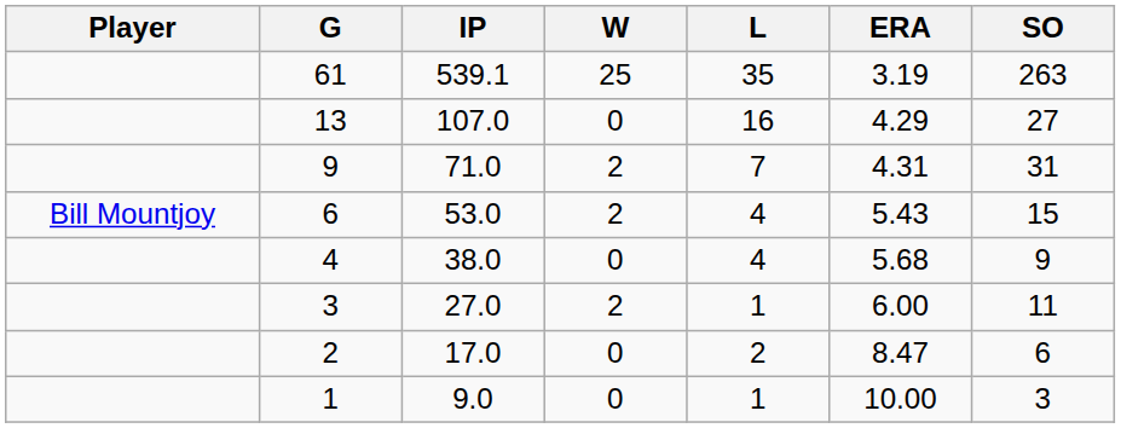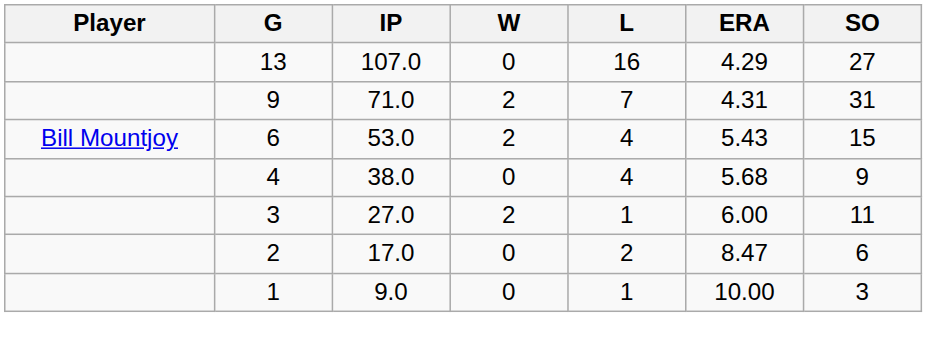- row: 61 | 539.1 | 25 | 35 | 3.19 | 263
